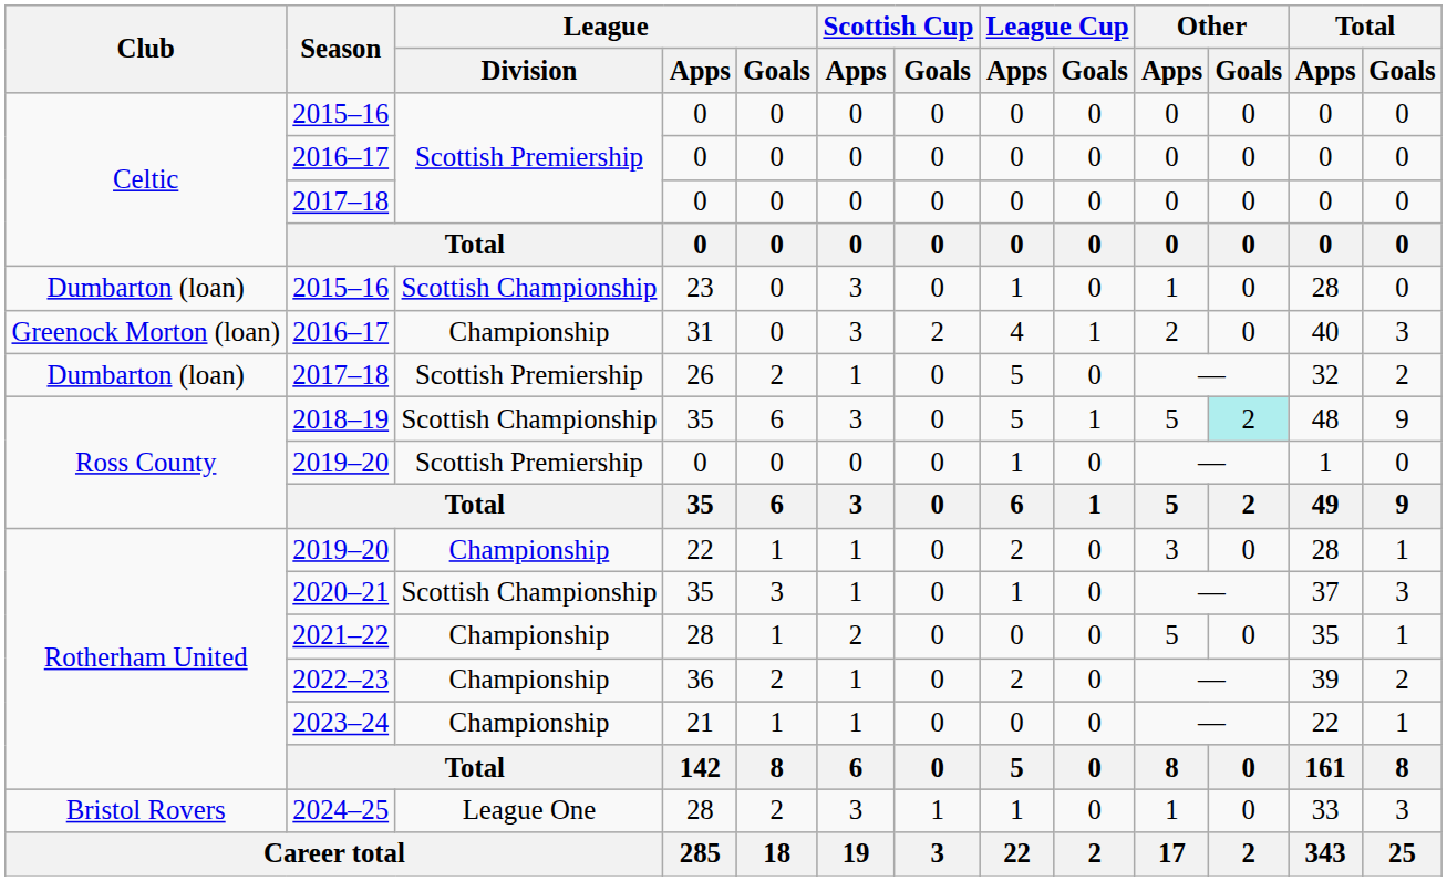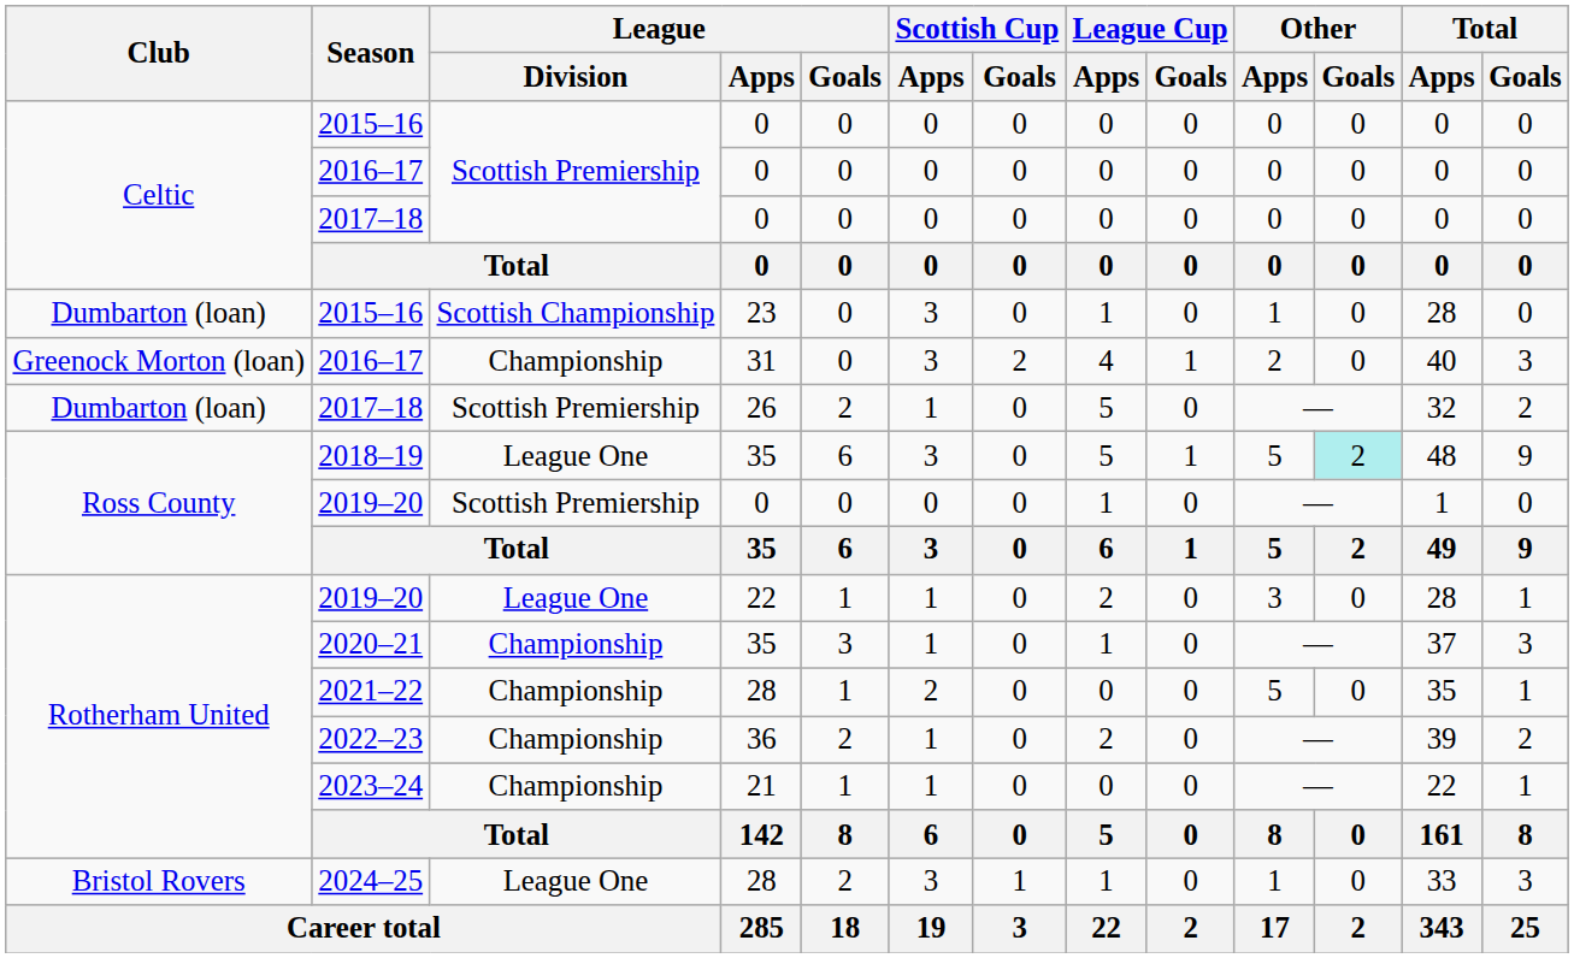2018–19 | League / Division: Scottish Championship -> League One
2019–20 / 22 | League / Division: Championship -> League One
2020–21 | League / Division: Scottish Championship -> Championship
